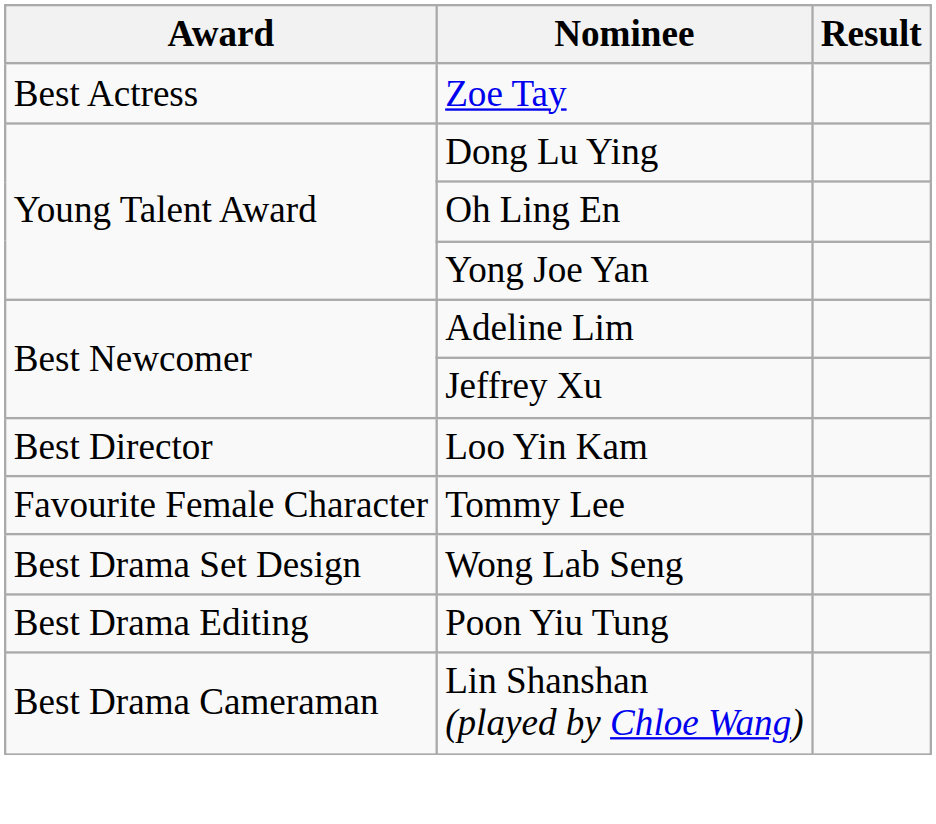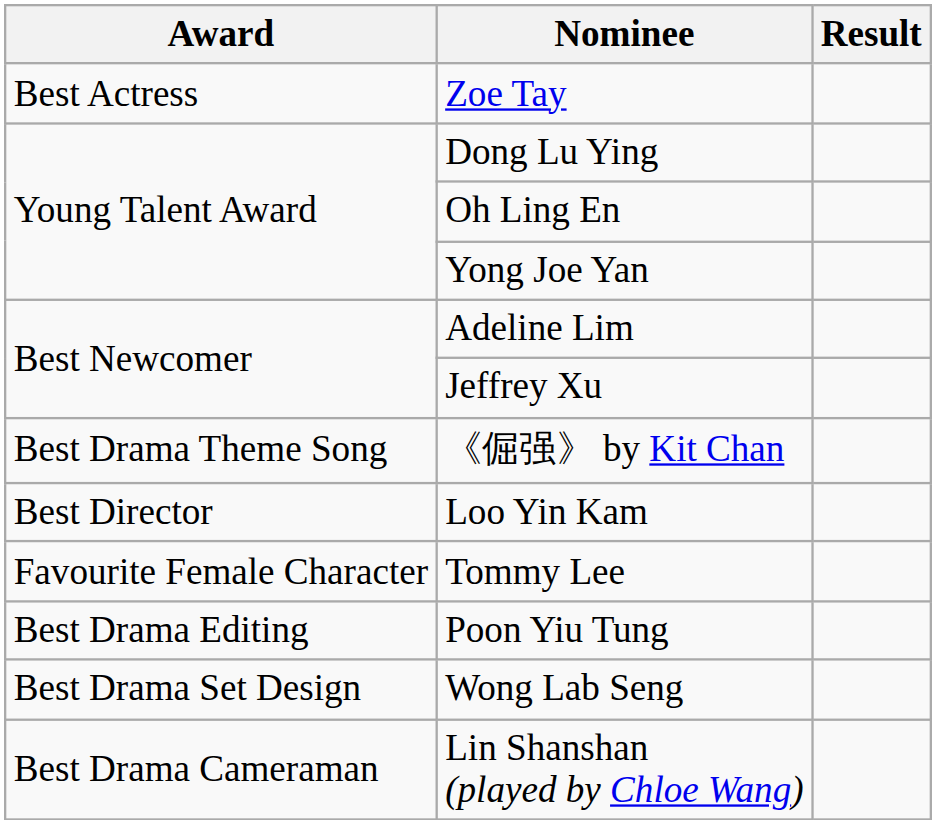+ row: Best Drama Theme Song | 《倔强》 by Kit Chan
rows swapped: Wong Lab Seng <-> Poon Yiu Tung
